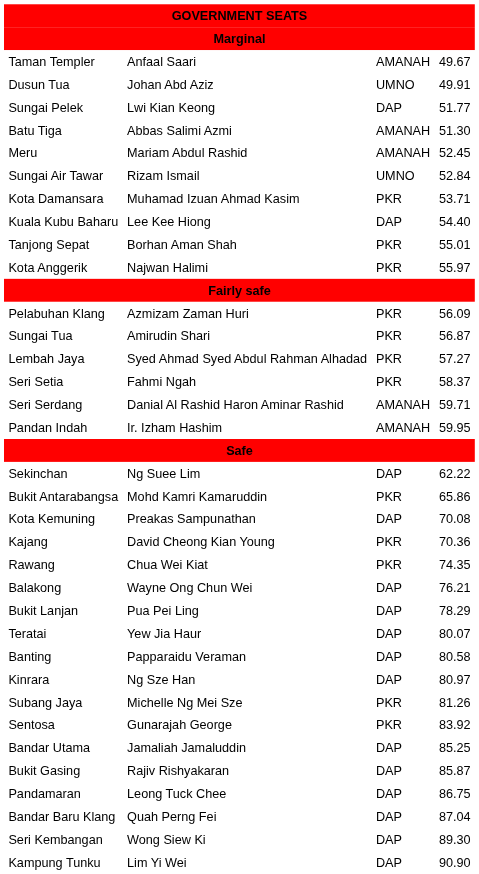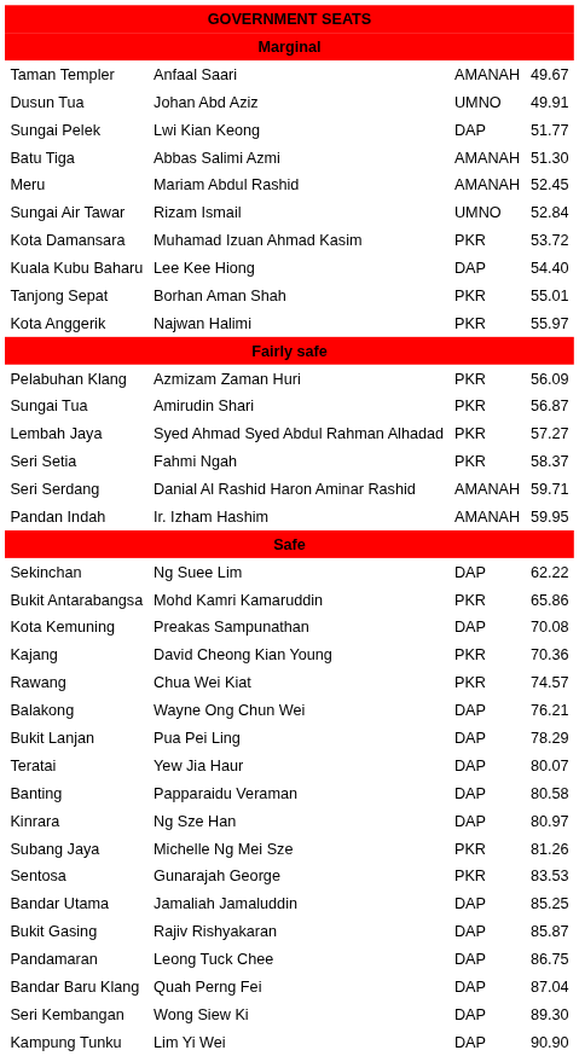Kota Damansara | column 4: 53.71 -> 53.72
Rawang | column 4: 74.35 -> 74.57
Sentosa | column 4: 83.92 -> 83.53
